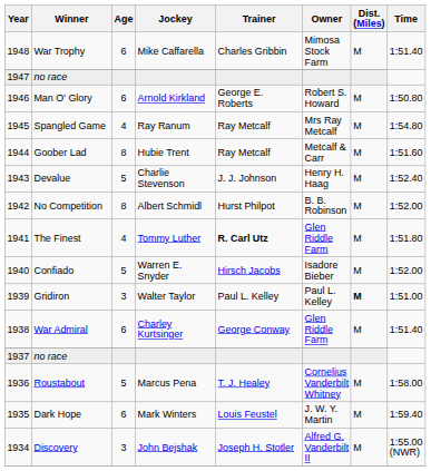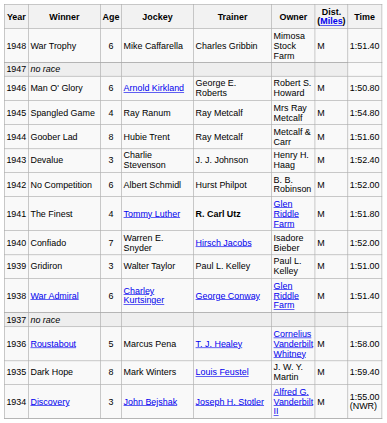Devalue | Age: 5 -> 3
No Competition | Age: 8 -> 6
Confiado | Age: 5 -> 7
Gridiron | Dist. (Miles): bold -> normal
Dark Hope | Age: 6 -> 8
